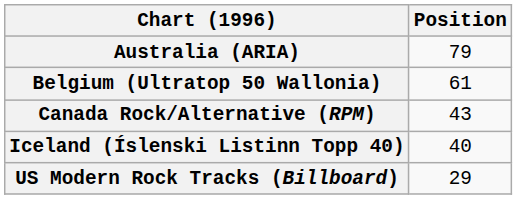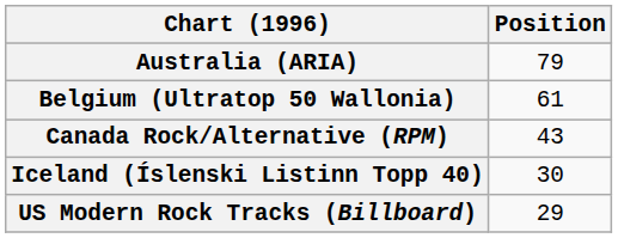Iceland (Íslenski Listinn Topp 40) | Position: 40 -> 30
